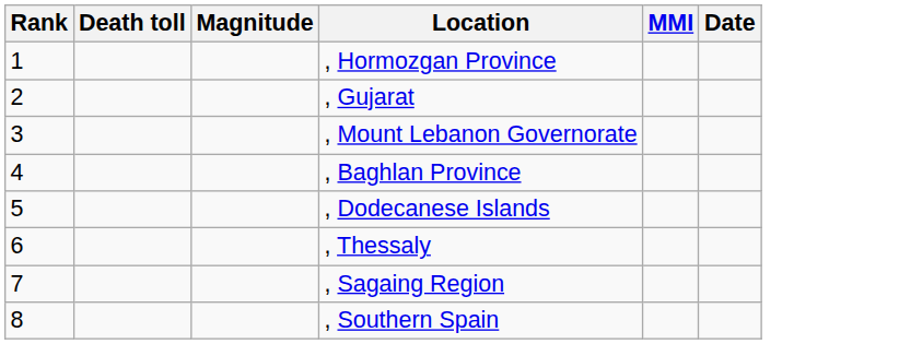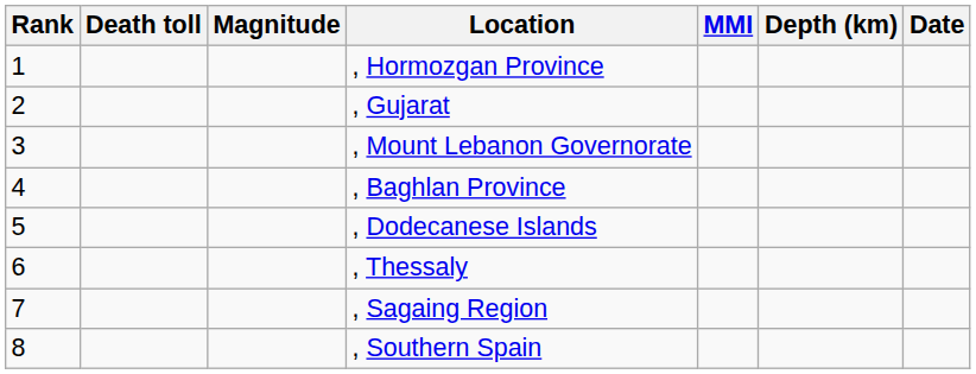+ column: Depth (km)
